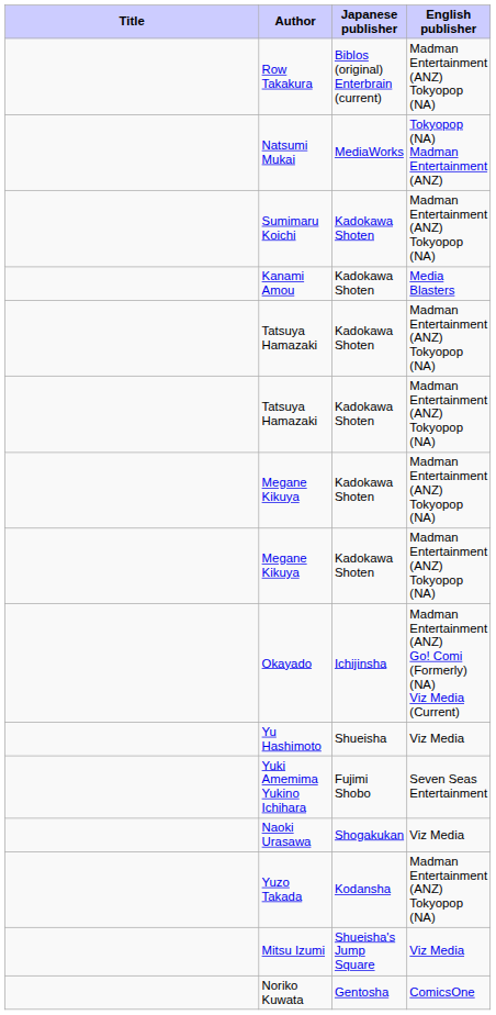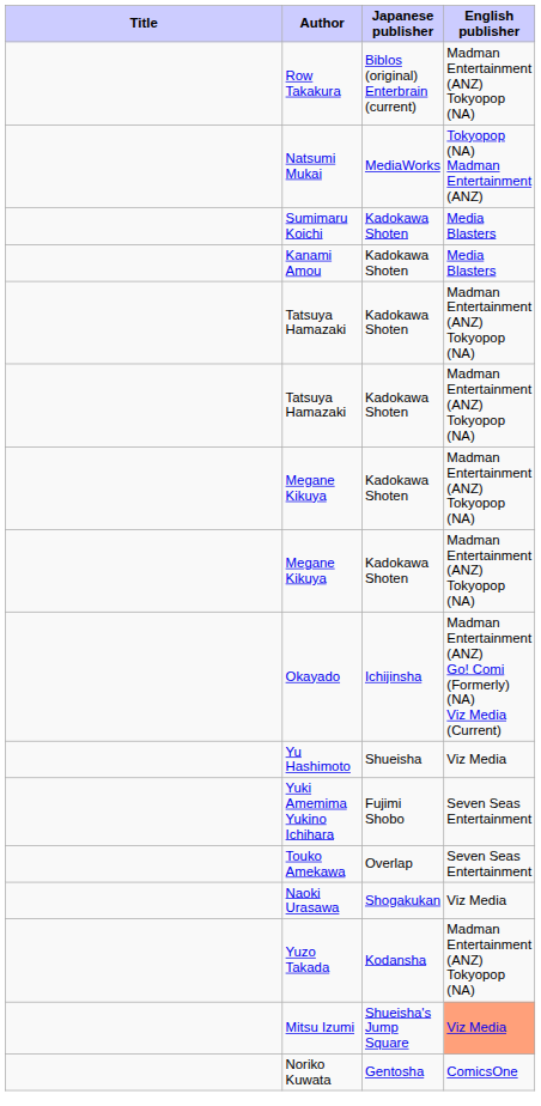Sumimaru Koichi | English publisher: Madman Entertainment (ANZ) Tokyopop (NA) -> Media Blasters
+ row: Touko Amekawa | Overlap | Seven Seas Entertainment
Mitsu Izumi | English publisher: no background -> lightsalmon background
